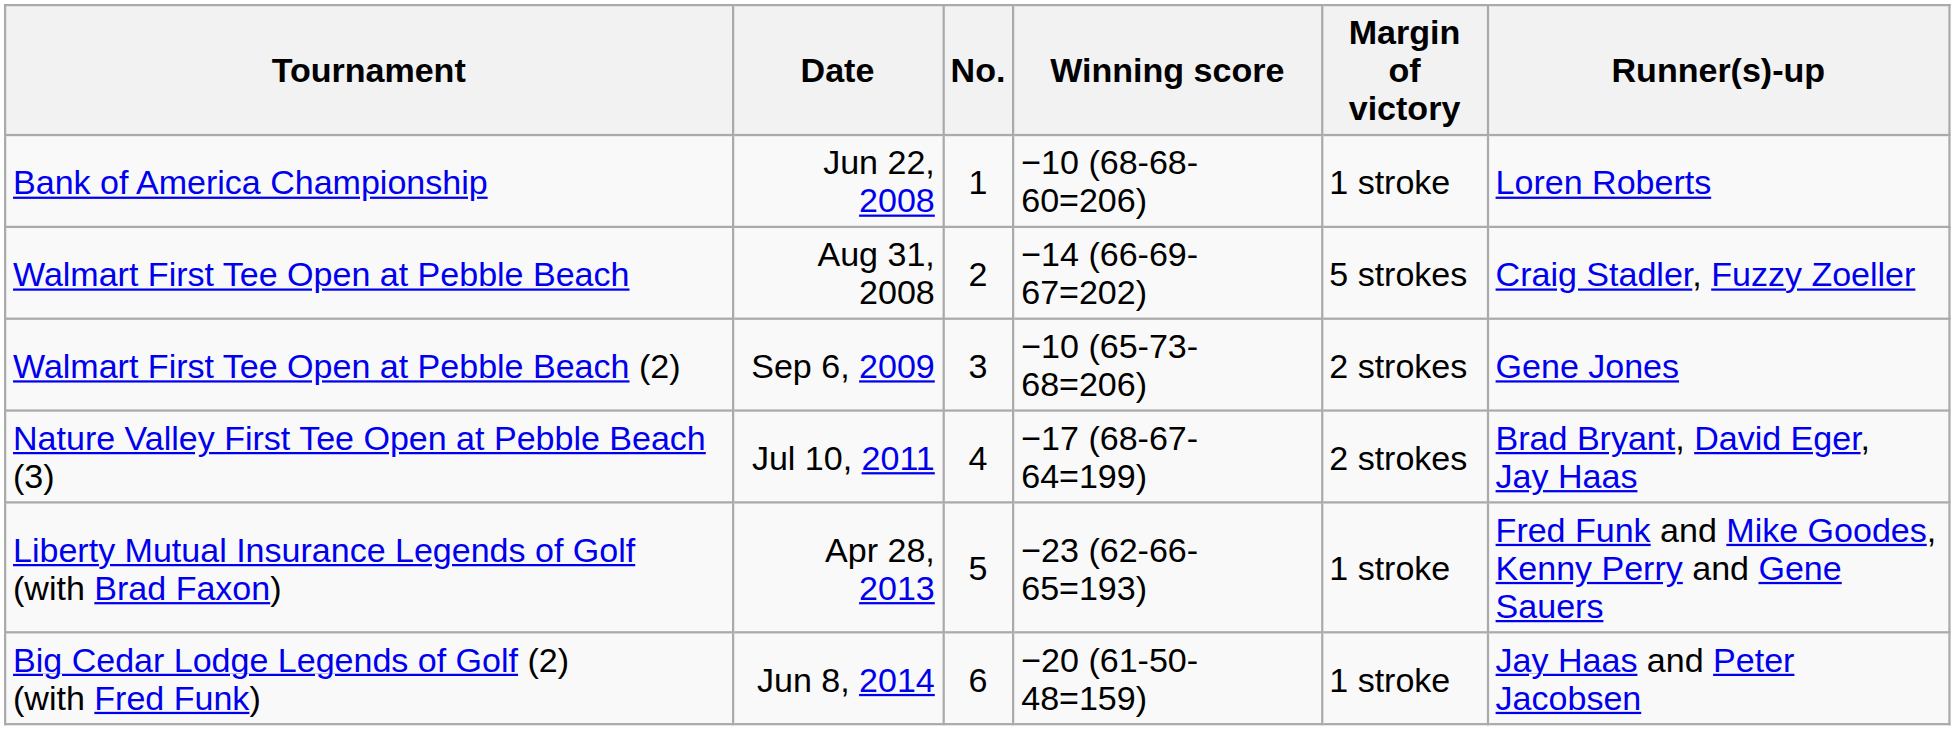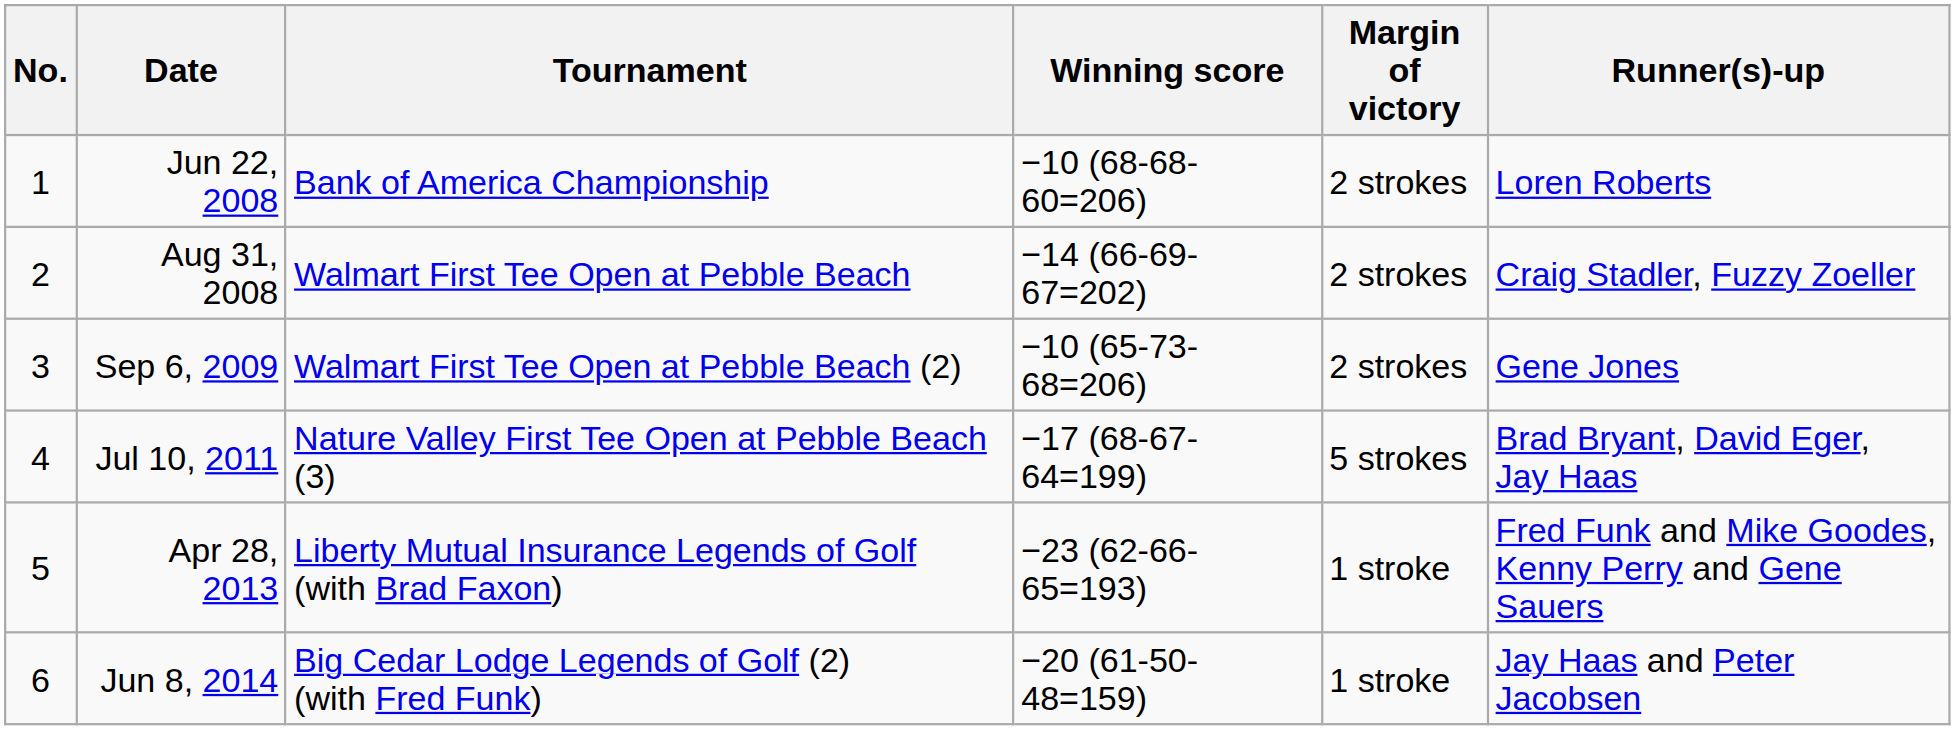columns swapped: No. <-> Tournament
Jun 22, 2008 | Margin of victory: 1 stroke -> 2 strokes
Aug 31, 2008 | Margin of victory: 5 strokes -> 2 strokes
Jul 10, 2011 | Margin of victory: 2 strokes -> 5 strokes
